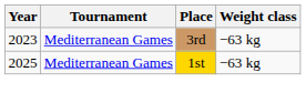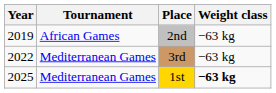+ row: 2019 | African Games | 2nd | −63 kg
3rd | Year: 2023 -> 2022
1st | Weight class: normal -> bold
